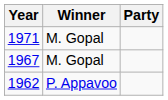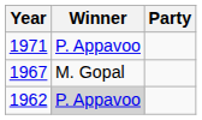1971 | Winner: M. Gopal -> P. Appavoo
1962 | Winner: no background -> lightgrey background
